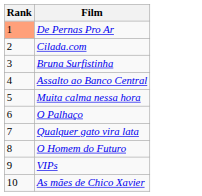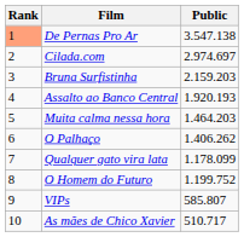+ column: Public | 3.547.138 | 2.974.697 | 2.159.203 | 1.920.193 | 1.464.203 | 1.406.262 | 1.178.099 | 1.199.752 | 585.807 | 510.717
